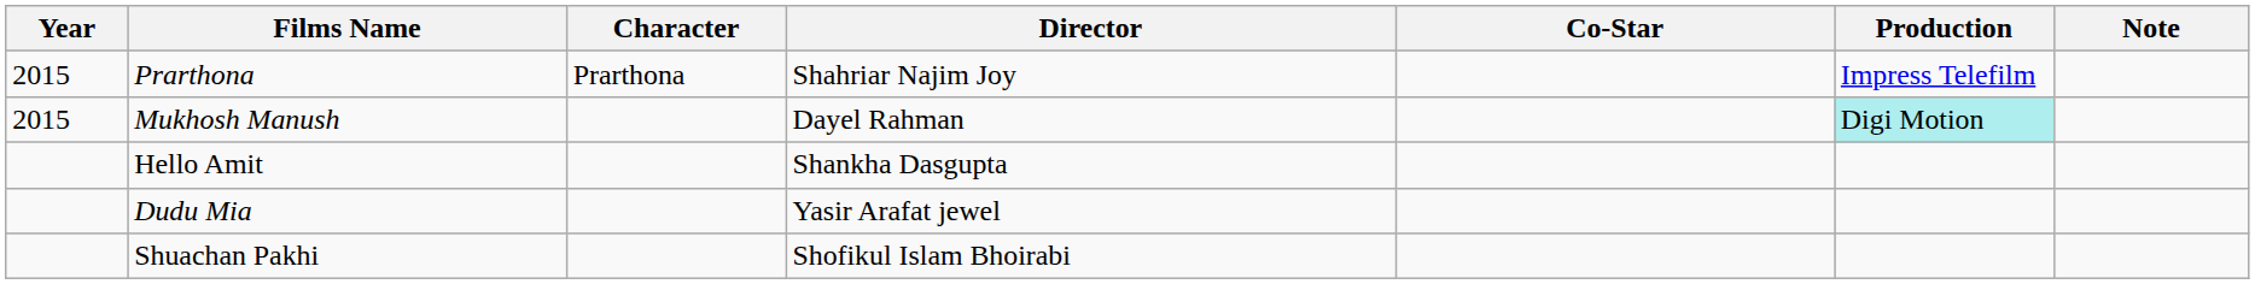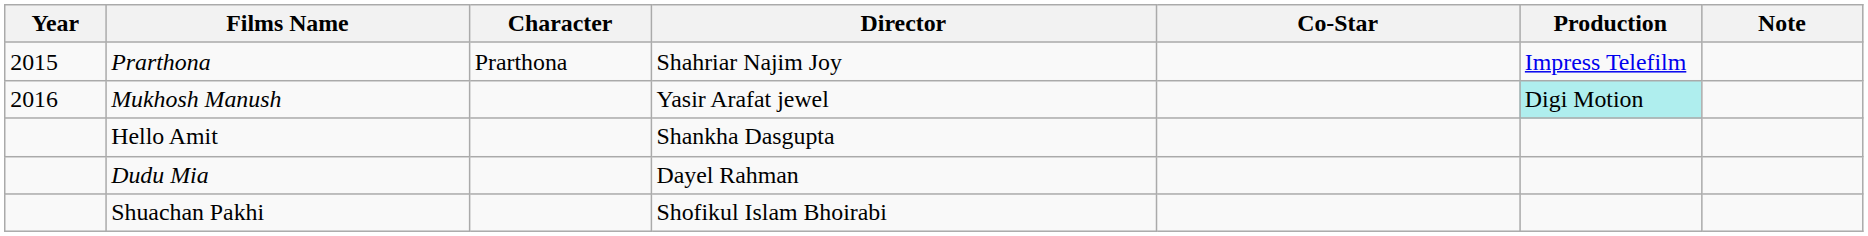Mukhosh Manush | Year: 2015 -> 2016
Mukhosh Manush | Director: Dayel Rahman -> Yasir Arafat jewel
Dudu Mia | Director: Yasir Arafat jewel -> Dayel Rahman
